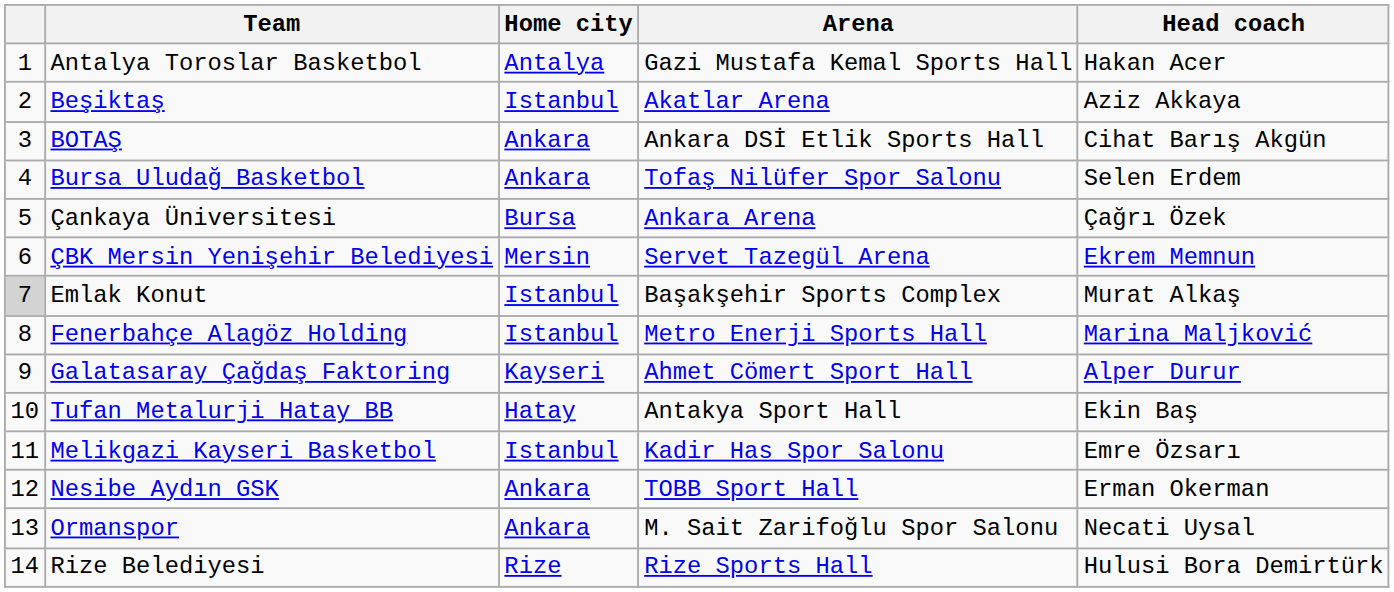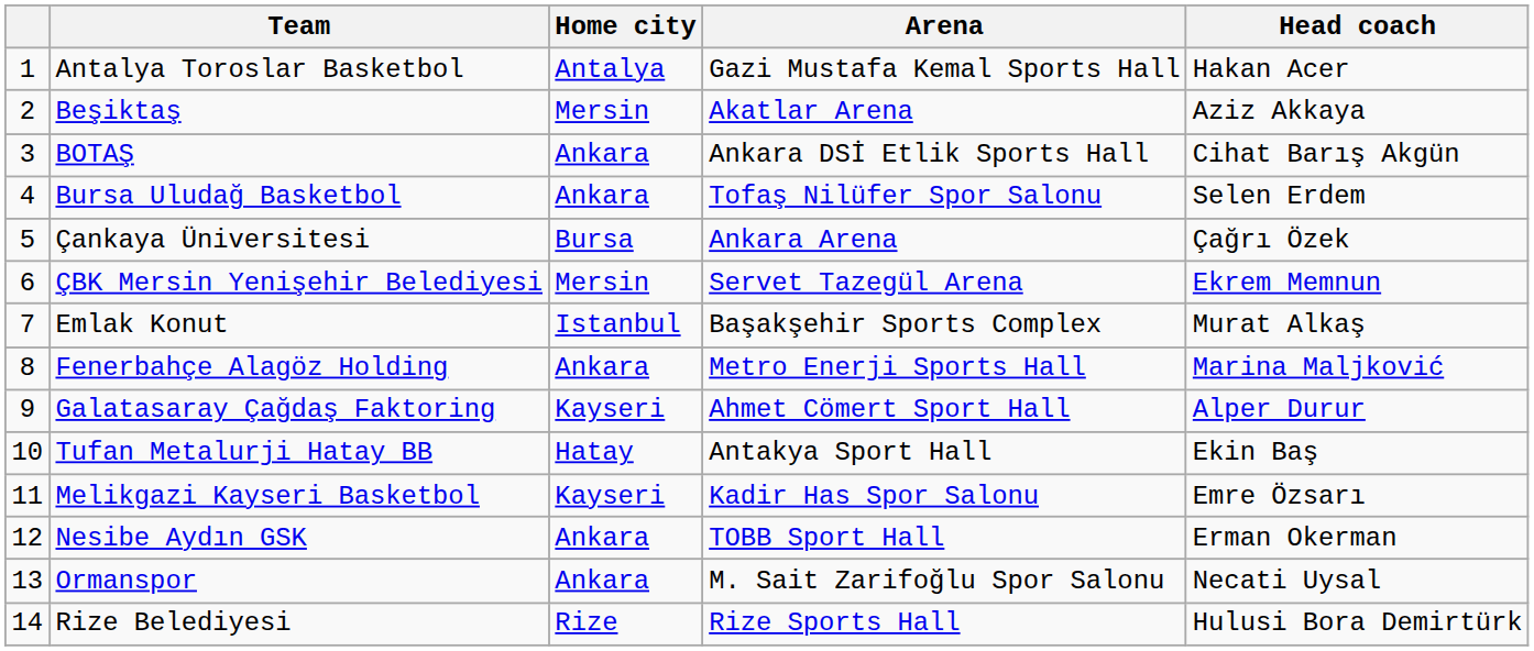Beşiktaş | Home city: Istanbul -> Mersin
Emlak Konut | column 1: lightgrey background -> no background
Fenerbahçe Alagöz Holding | Home city: Istanbul -> Ankara
Melikgazi Kayseri Basketbol | Home city: Istanbul -> Kayseri
